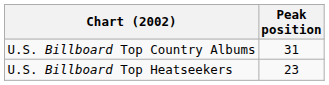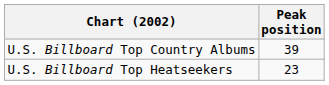U.S. Billboard Top Country Albums | Peak position: 31 -> 39
